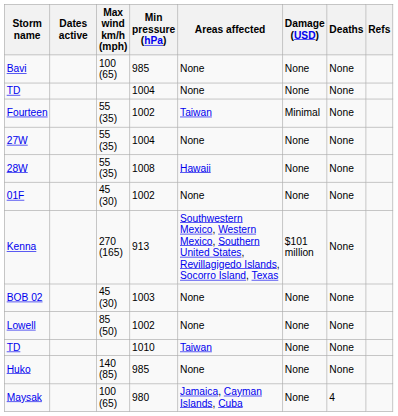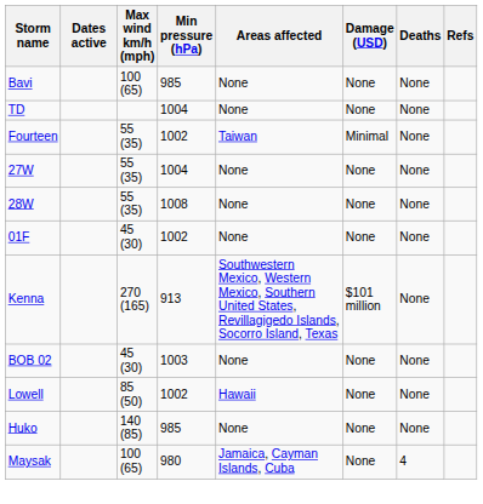28W | Areas affected: Hawaii -> None
Lowell | Areas affected: None -> Hawaii
- row: TD | 1010 | Taiwan | None | None
